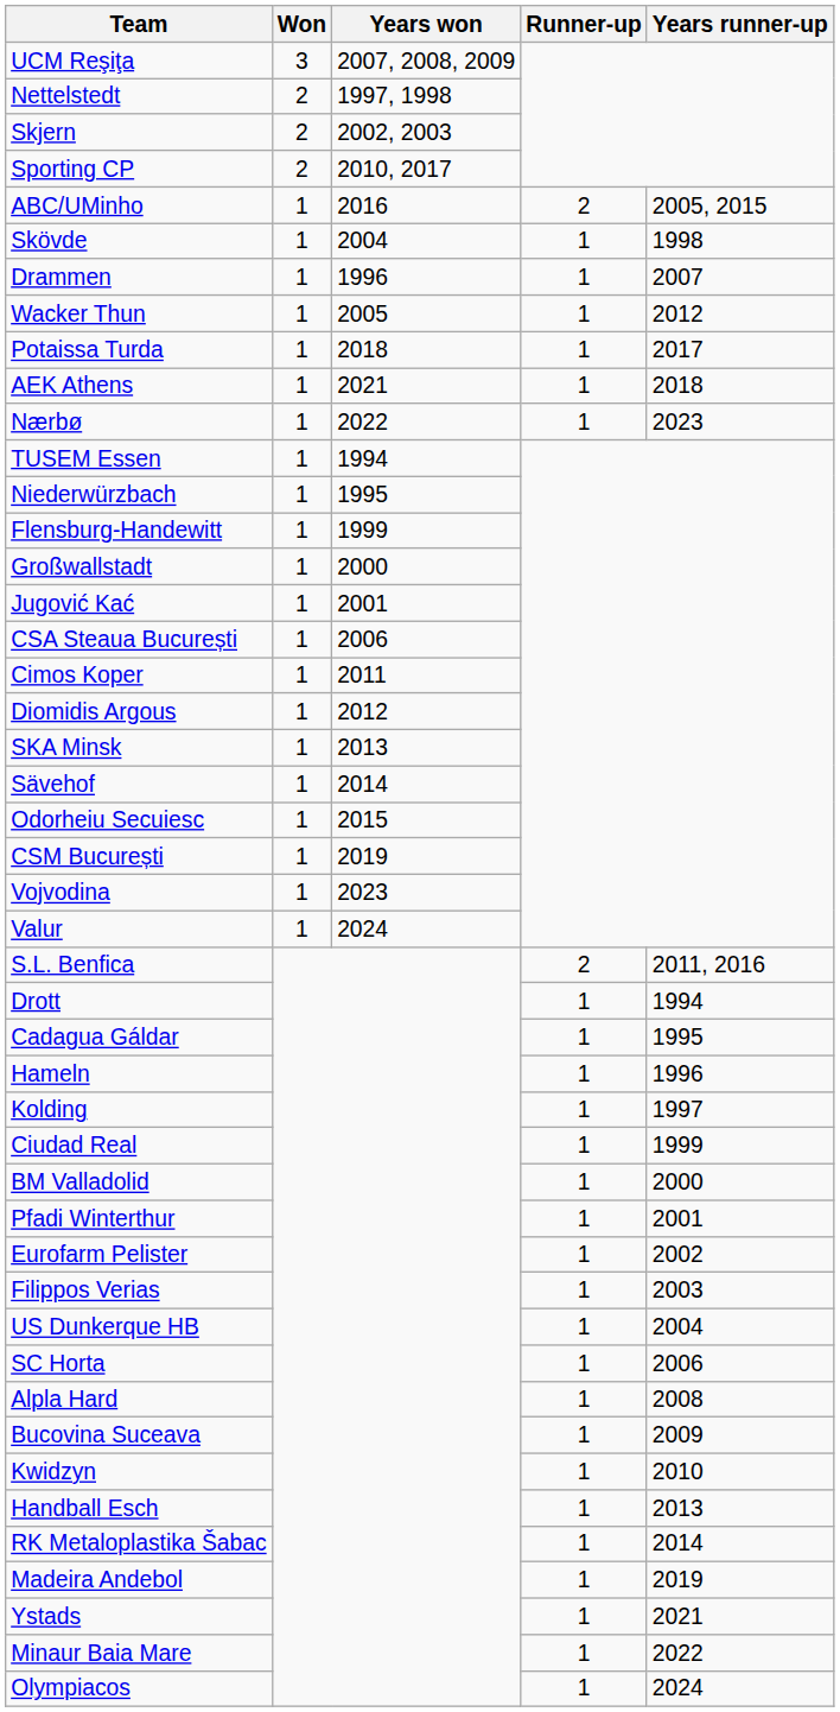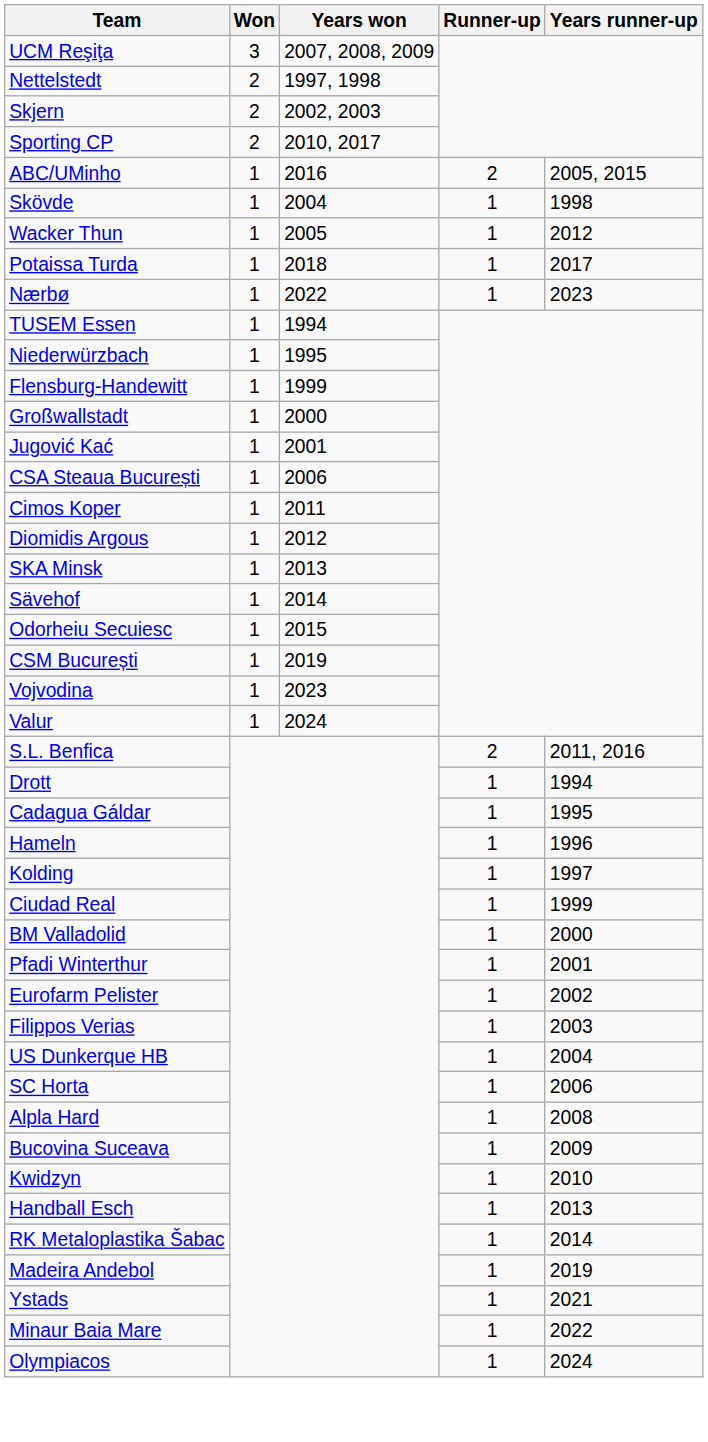- row: Drammen | 1 | 1996 | 1 | 2007
- row: AEK Athens | 1 | 2021 | 1 | 2018
